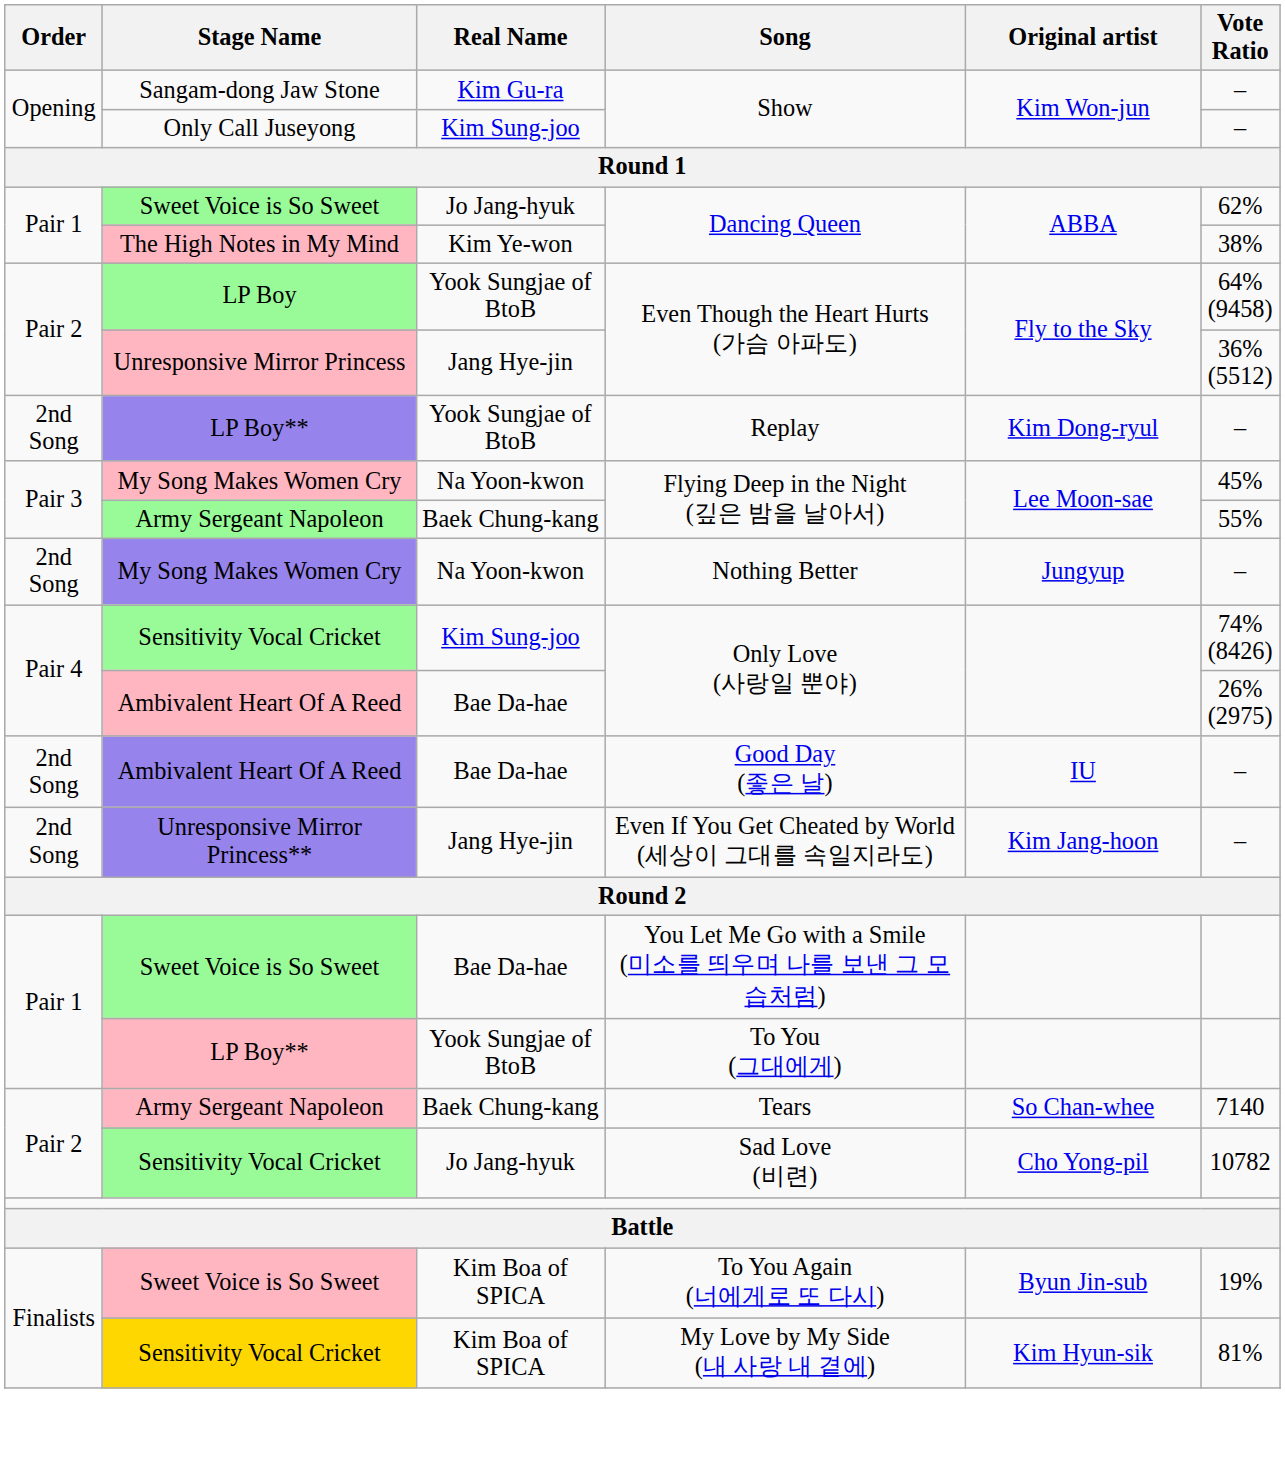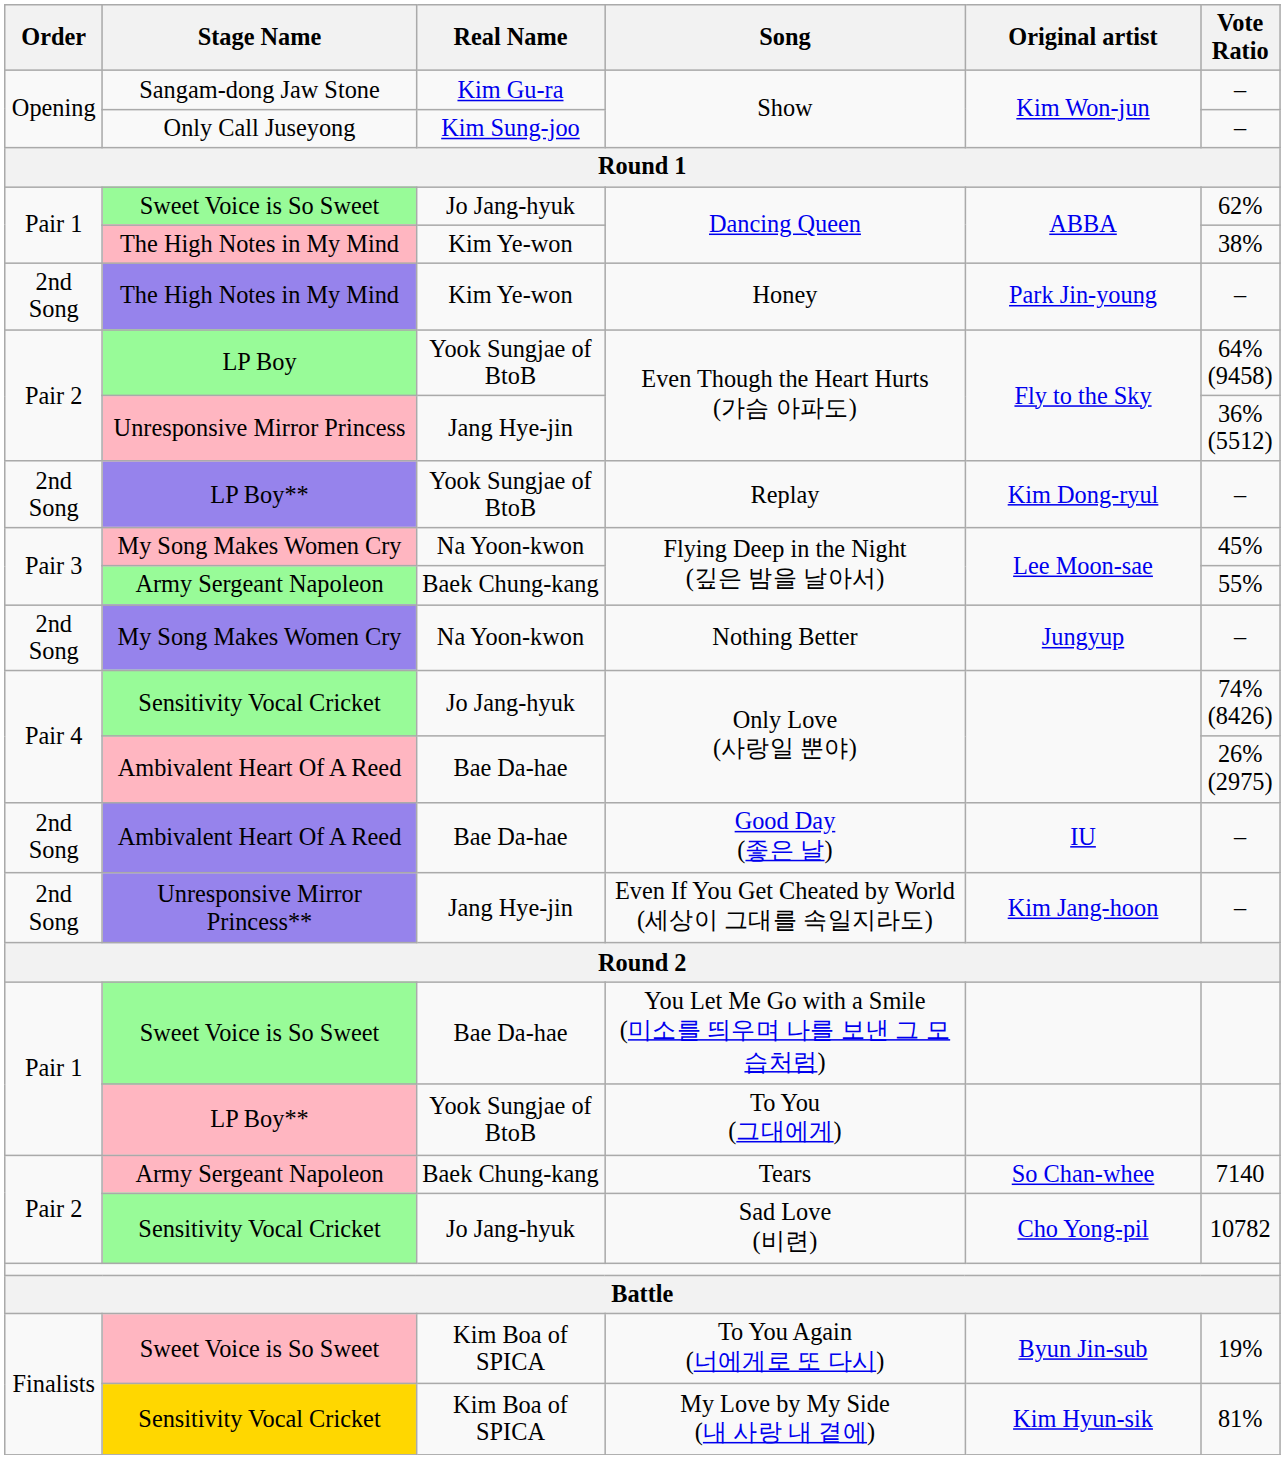+ row: 2nd Song | The High Notes in My Mind | Kim Ye-won | Honey | Park Jin-young | –
Sensitivity Vocal Cricket / Only Love (사랑일 뿐야) | Real Name: Kim Sung-joo -> Jo Jang-hyuk
